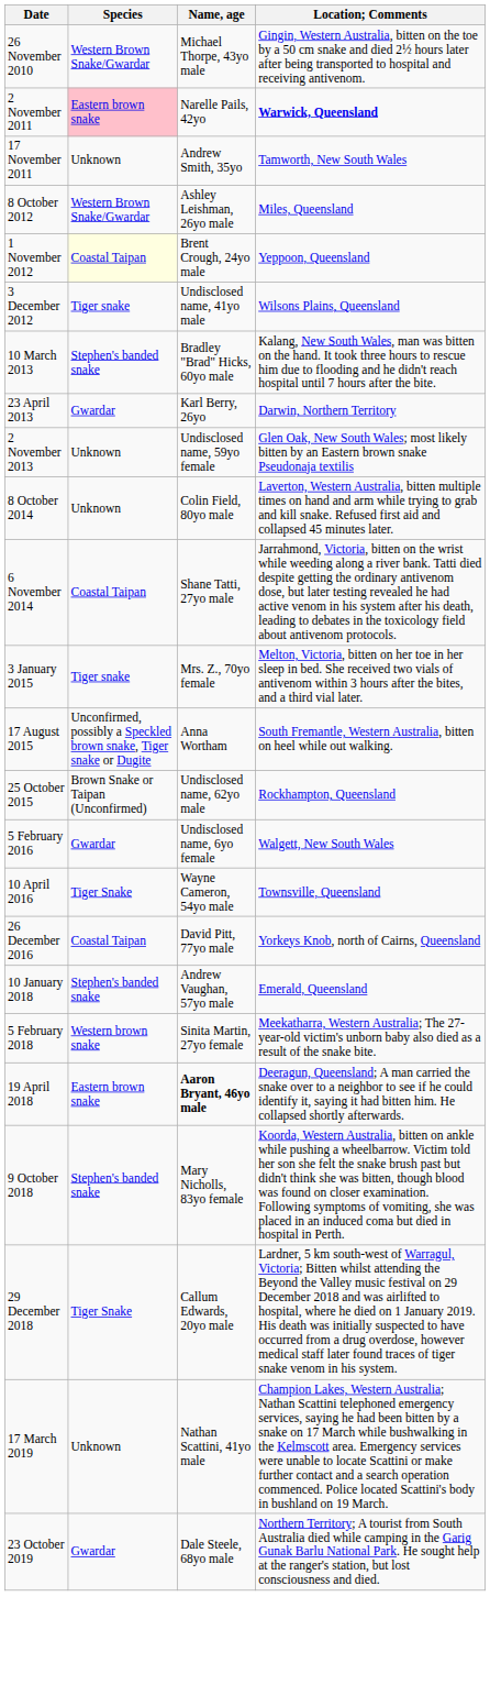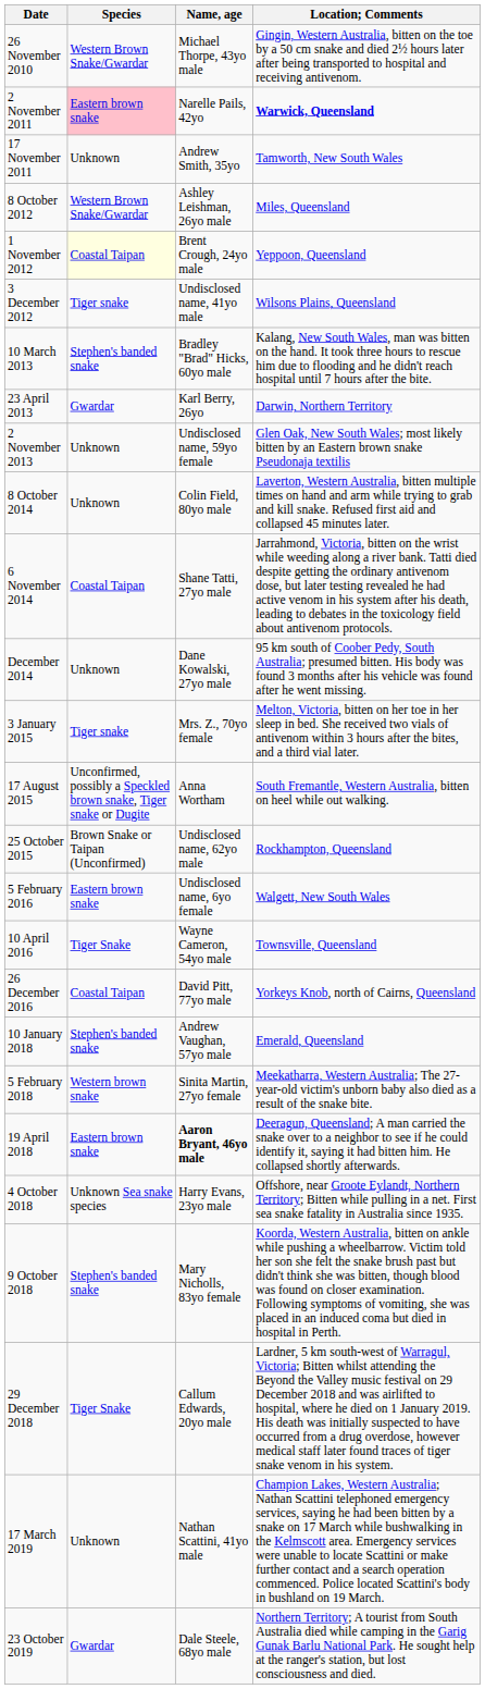+ row: December 2014 | Unknown | Dane Kowalski, 27yo male | 95 km south of Coober Pedy, South Australia; presumed bitten. His body was found 3 months after his vehicle was found after he went missing.
5 February 2016 | Species: Gwardar -> Eastern brown snake
+ row: 4 October 2018 | Unknown Sea snake species | Harry Evans, 23yo male | Offshore, near Groote Eylandt, Northern Territory; Bitten while pulling in a net. First sea snake fatality in Australia since 1935.
